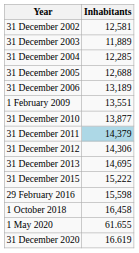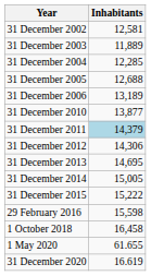- row: 1 February 2009 | 13,551
+ row: 31 December 2014 | 15,005
